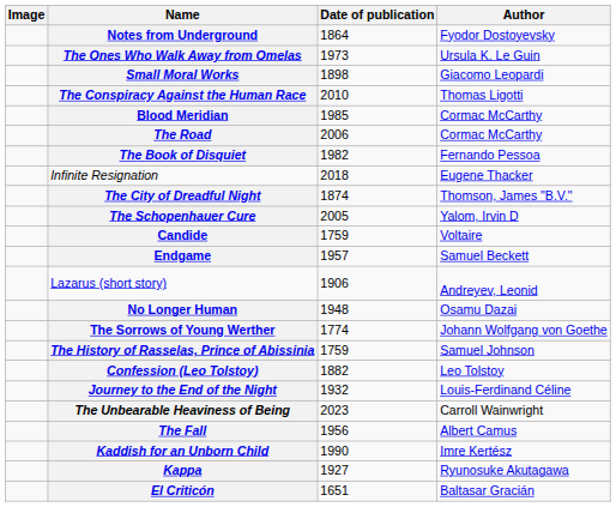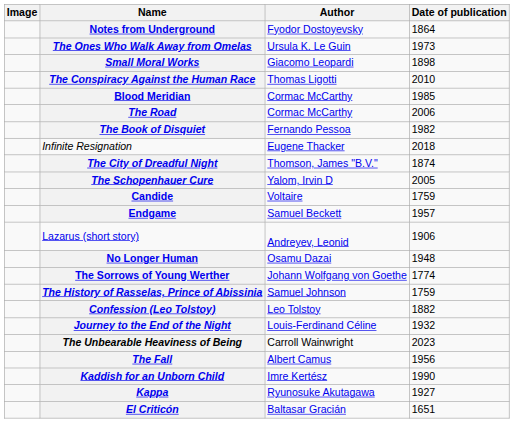columns swapped: Author <-> Date of publication
